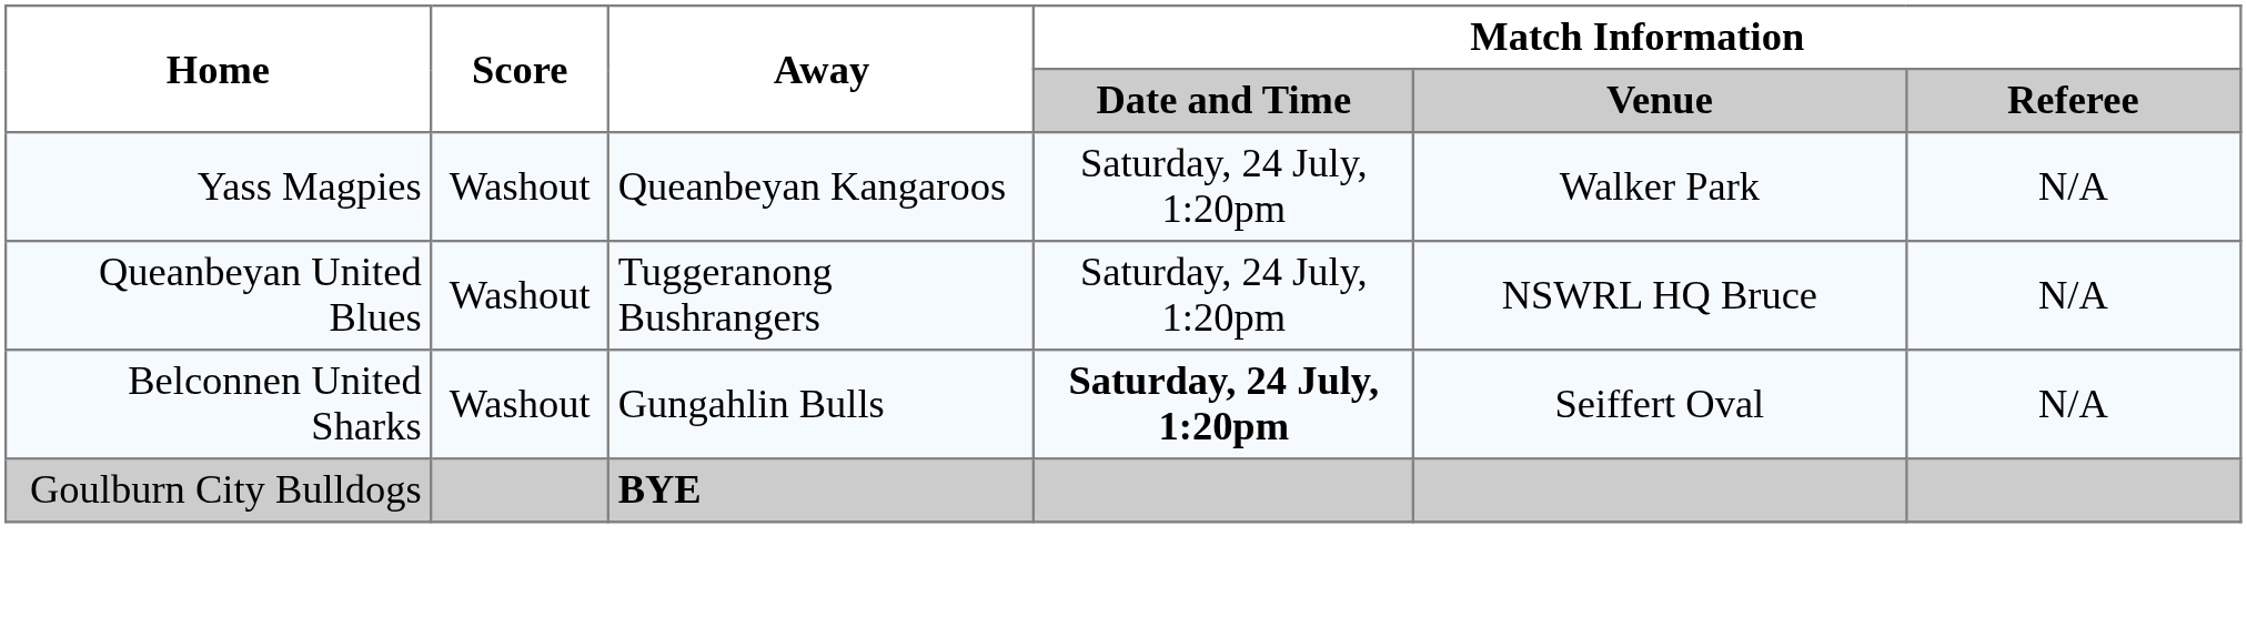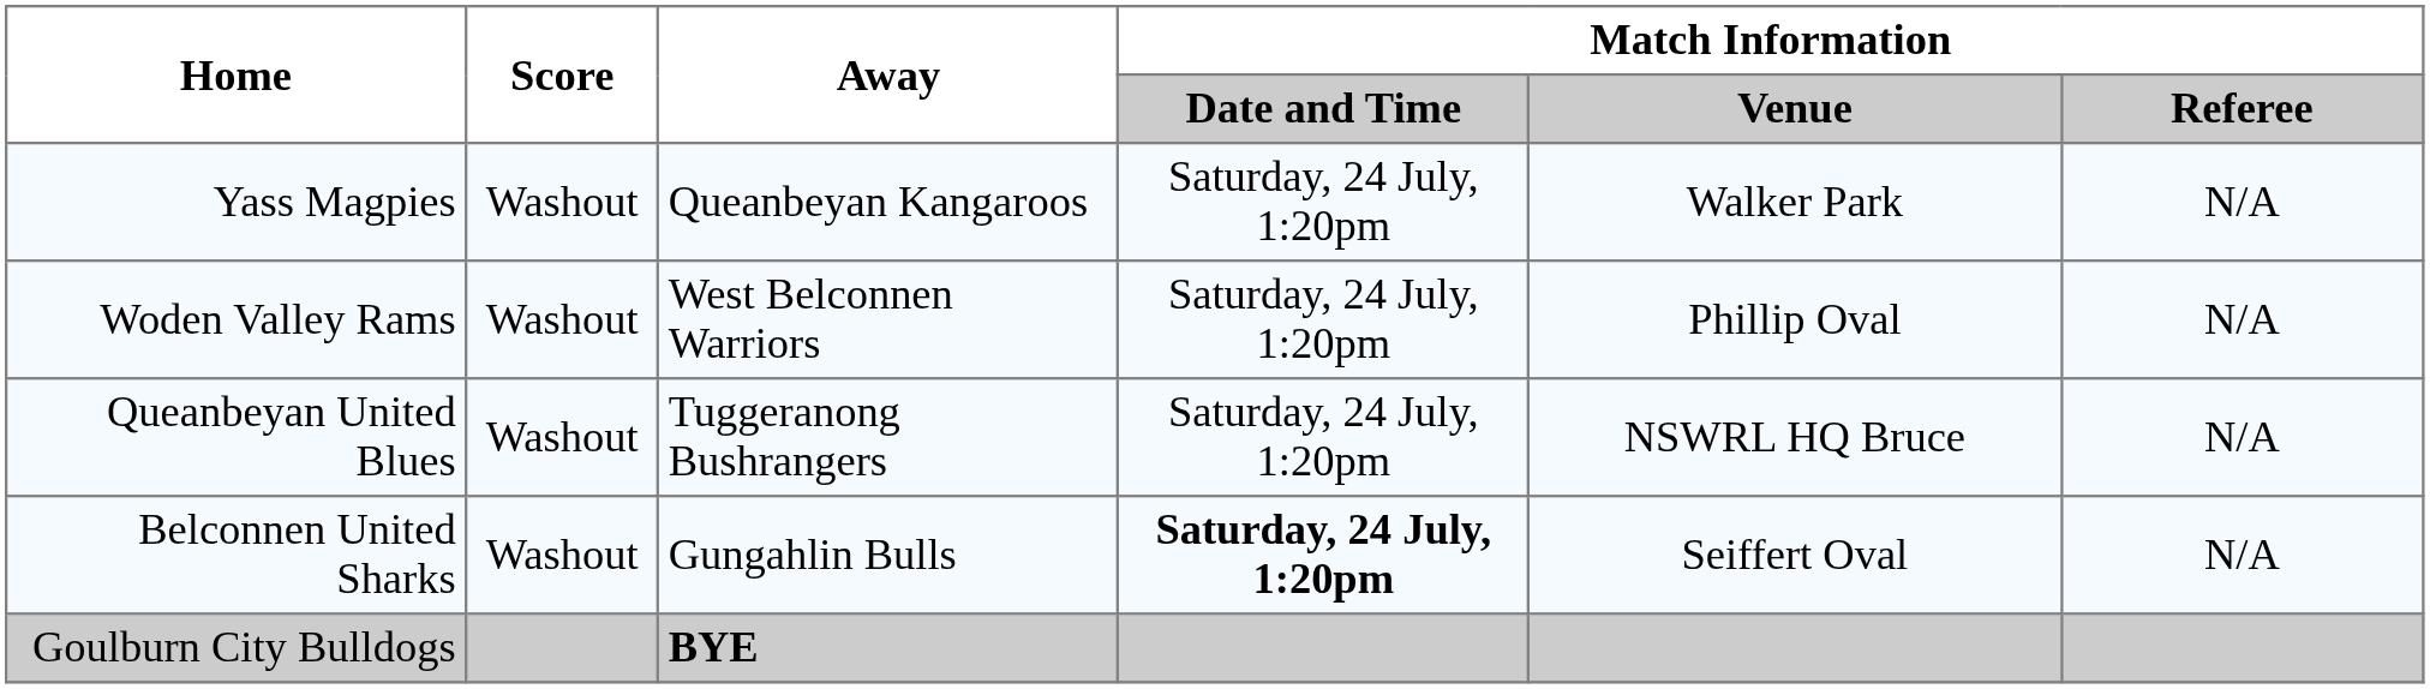+ row: Woden Valley Rams | Washout | West Belconnen Warriors | Saturday, 24 July, 1:20pm | Phillip Oval | N/A
